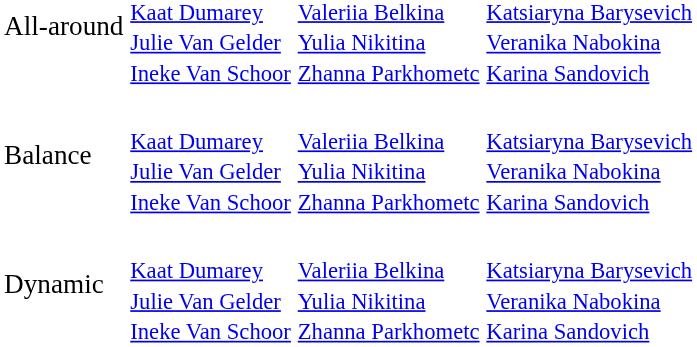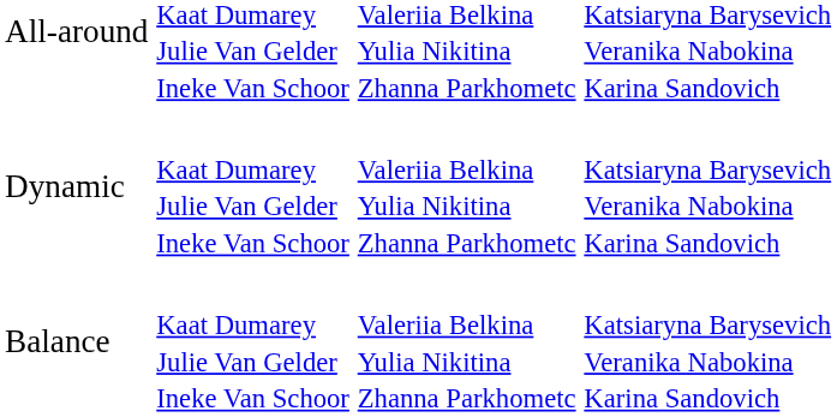rows swapped: Balance <-> Dynamic
